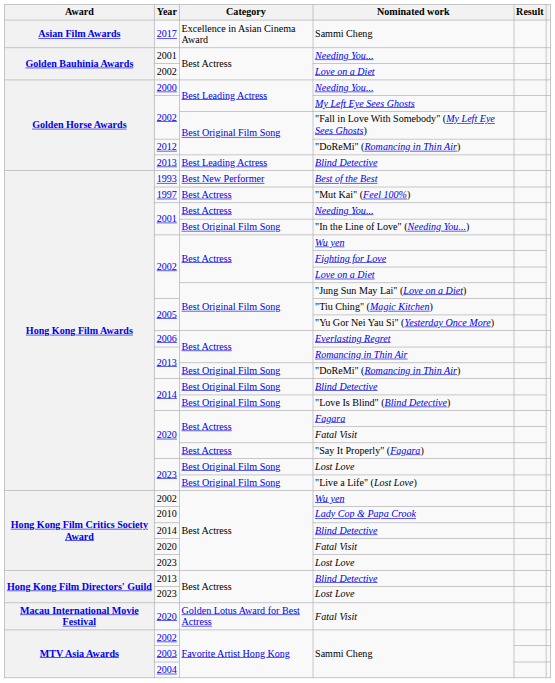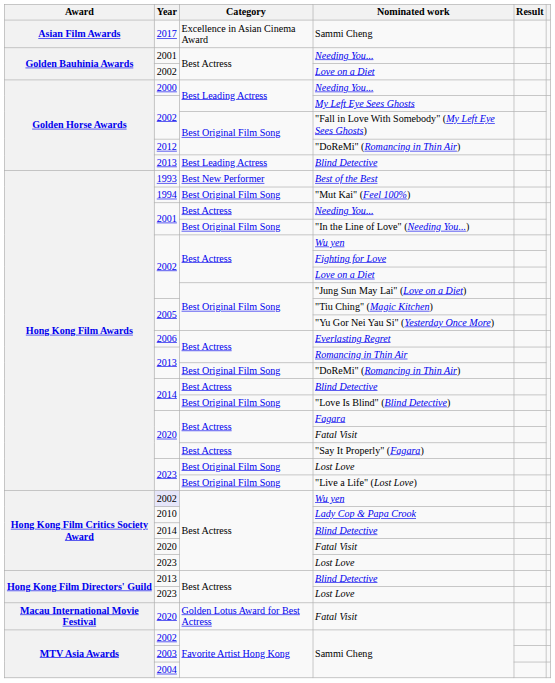"Mut Kai" (Feel 100%) | Year: 1997 -> 1994
"Mut Kai" (Feel 100%) | Category: Best Actress -> Best Original Film Song
Hong Kong Film Awards / Blind Detective | Category: Best Original Film Song -> Best Actress
Hong Kong Film Critics Society Award / Wu yen | Year: no background -> lavender background
